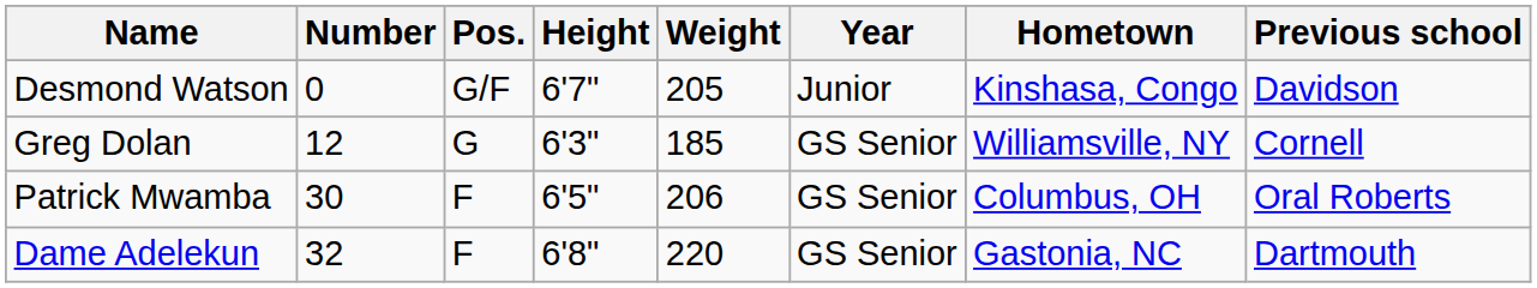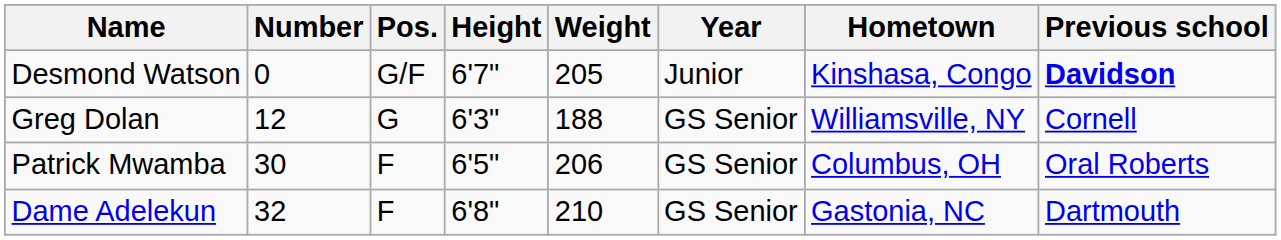Desmond Watson | Previous school: normal -> bold
Greg Dolan | Weight: 185 -> 188
Dame Adelekun | Weight: 220 -> 210
